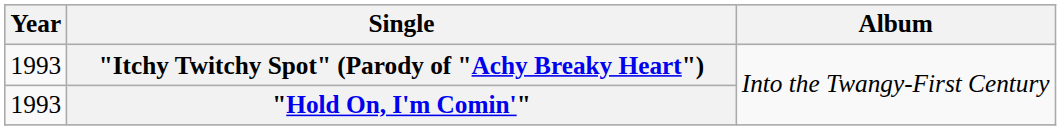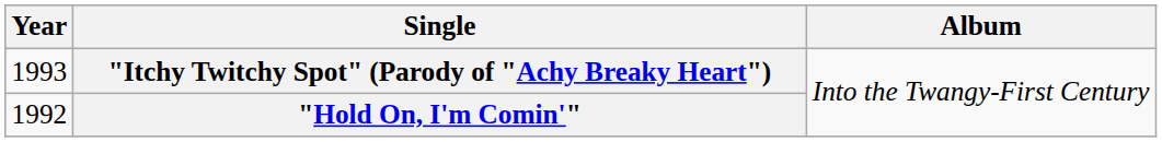"Hold On, I'm Comin'" | Year: 1993 -> 1992
